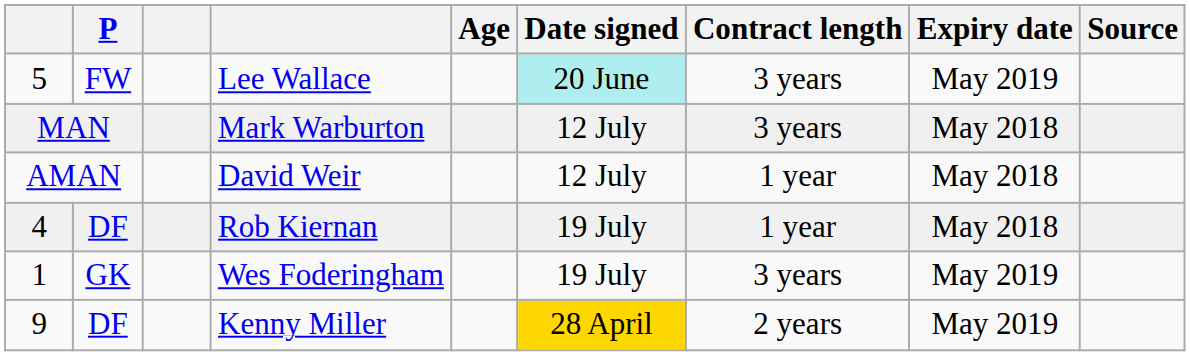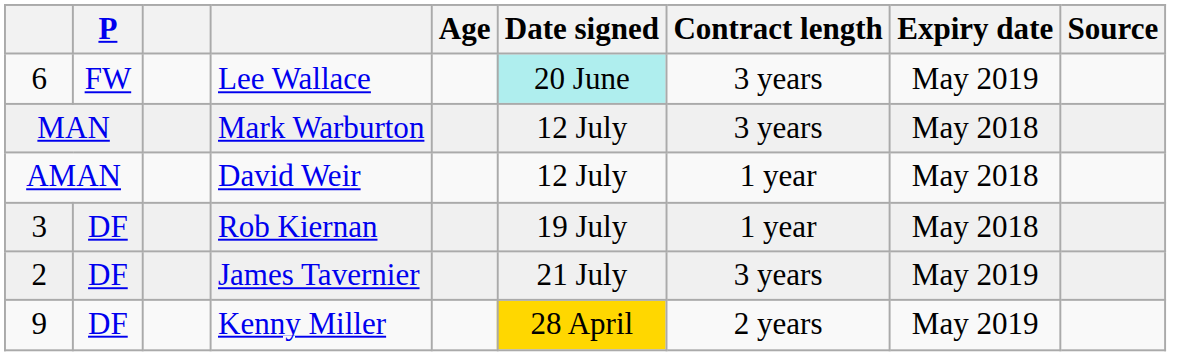Lee Wallace | column 1: 5 -> 6
Rob Kiernan | column 1: 4 -> 3
- row: 1 | GK | Wes Foderingham | 19 July | 3 years | May 2019
+ row: 2 | DF | James Tavernier | 21 July | 3 years | May 2019
